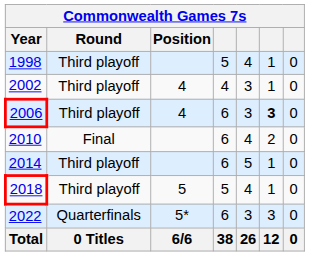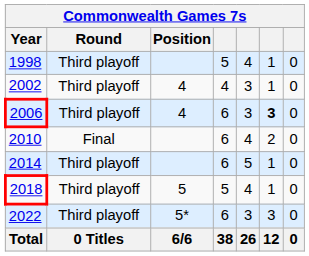2022 | Round: Quarterfinals -> Third playoff
